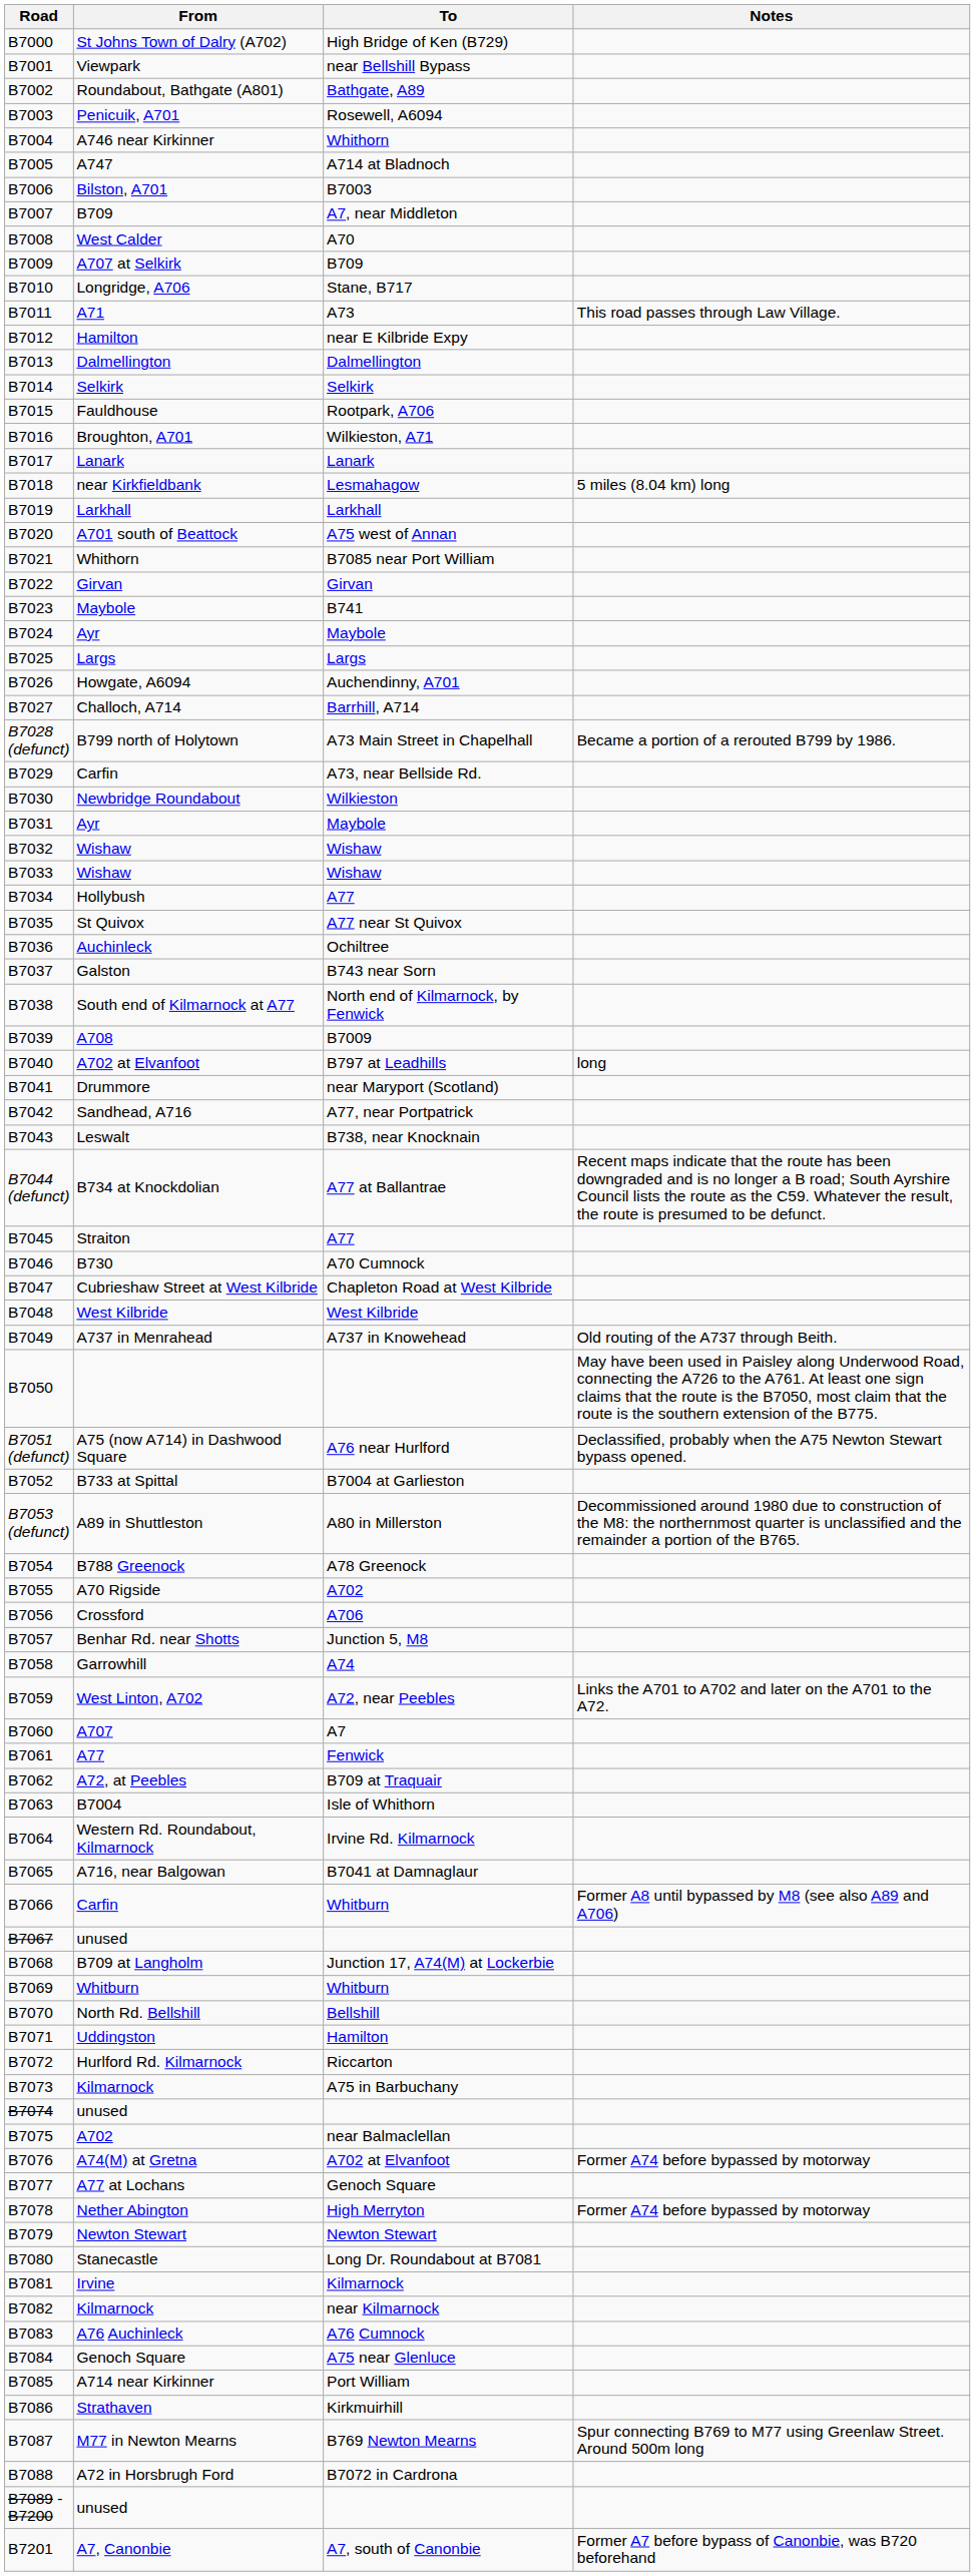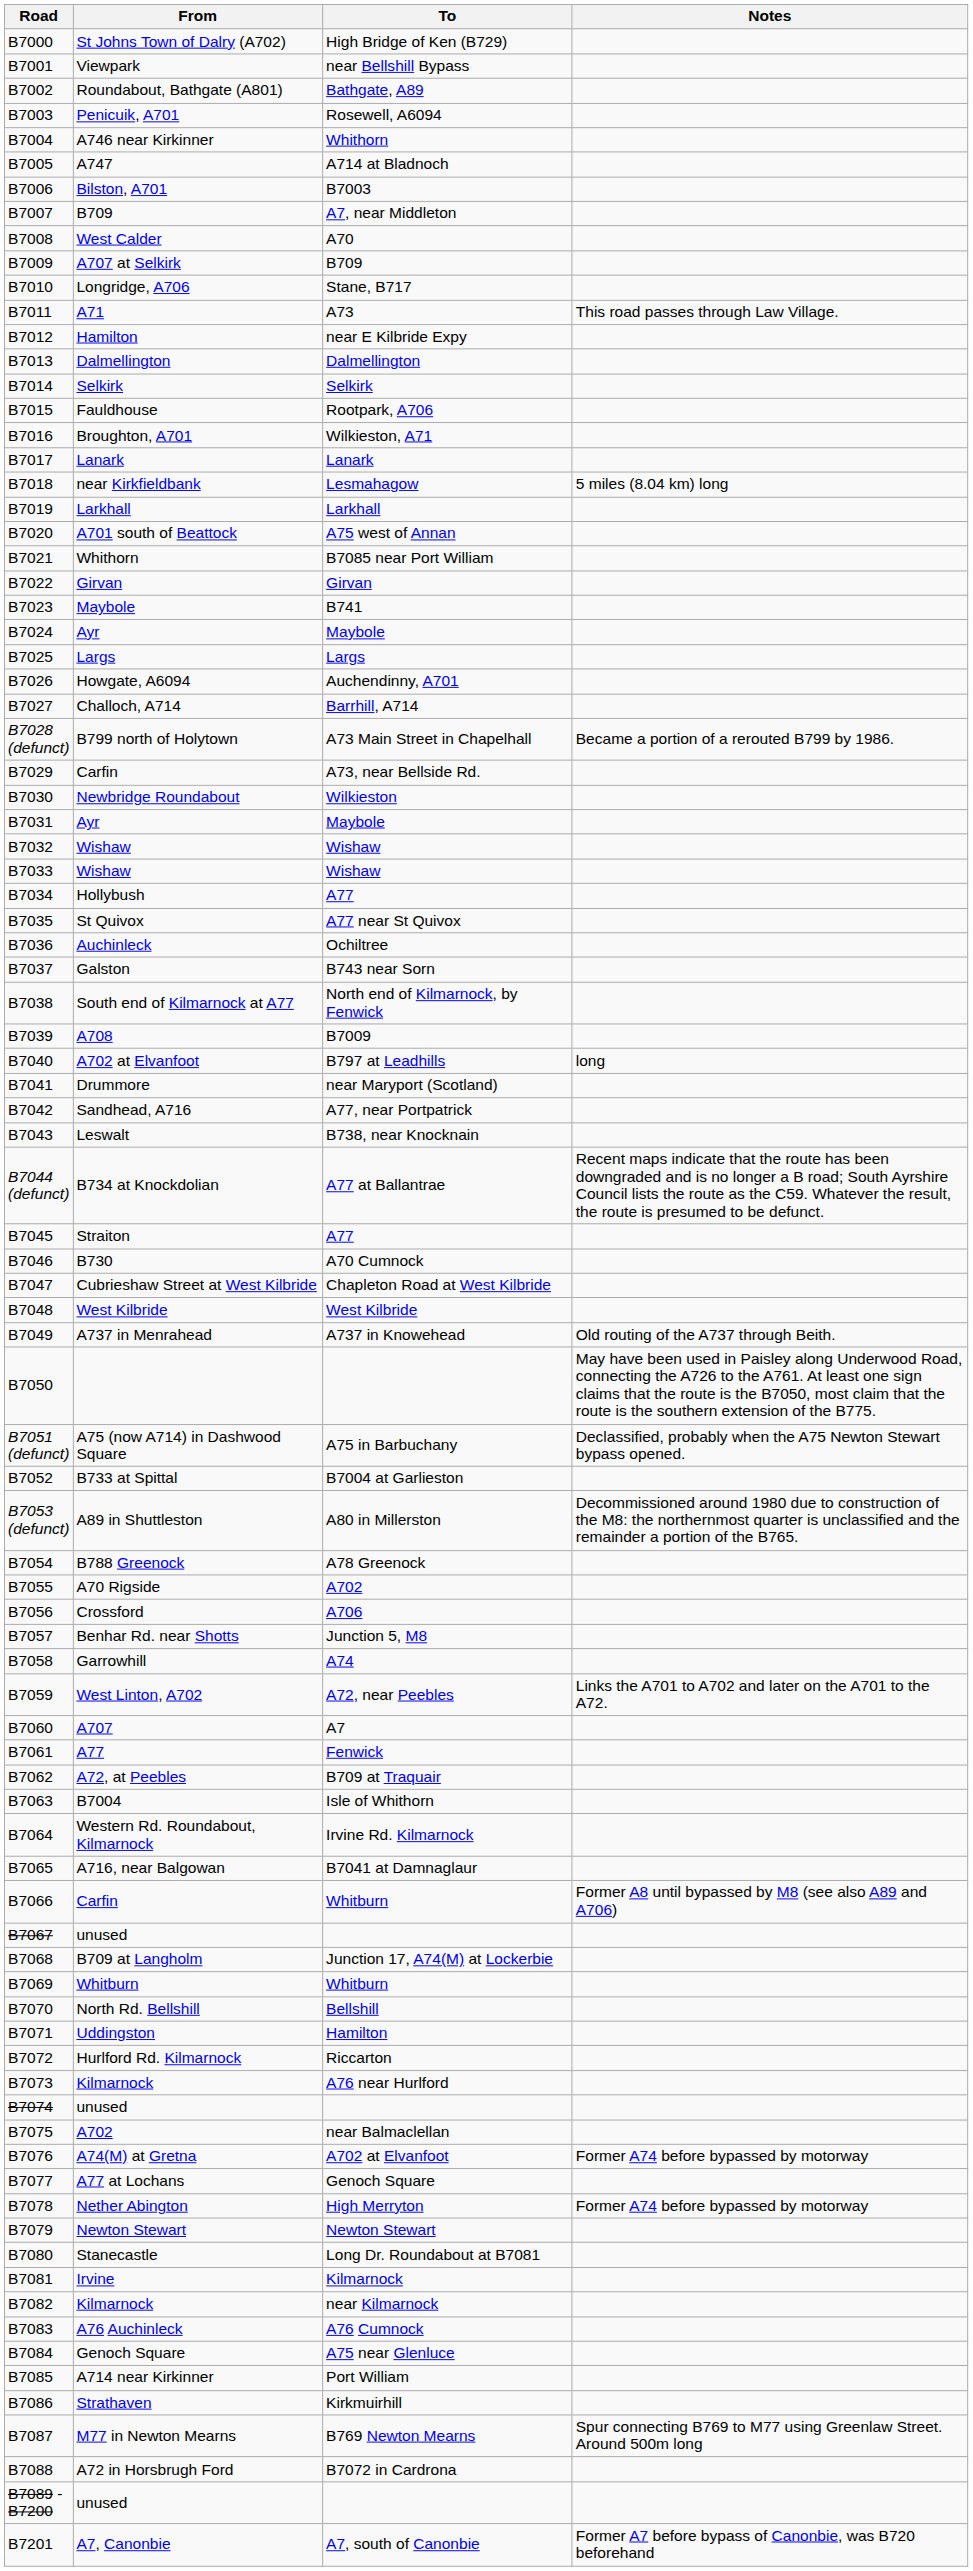A75 (now A714) in Dashwood Square | To: A76 near Hurlford -> A75 in Barbuchany
B7073 / Kilmarnock | To: A75 in Barbuchany -> A76 near Hurlford
